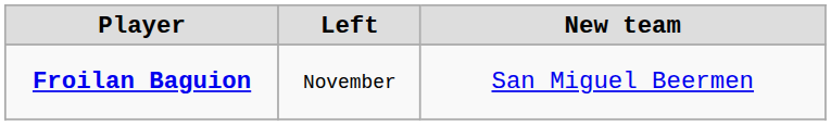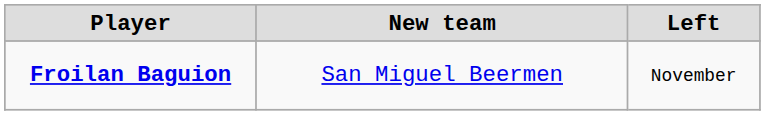columns swapped: Left <-> New team
